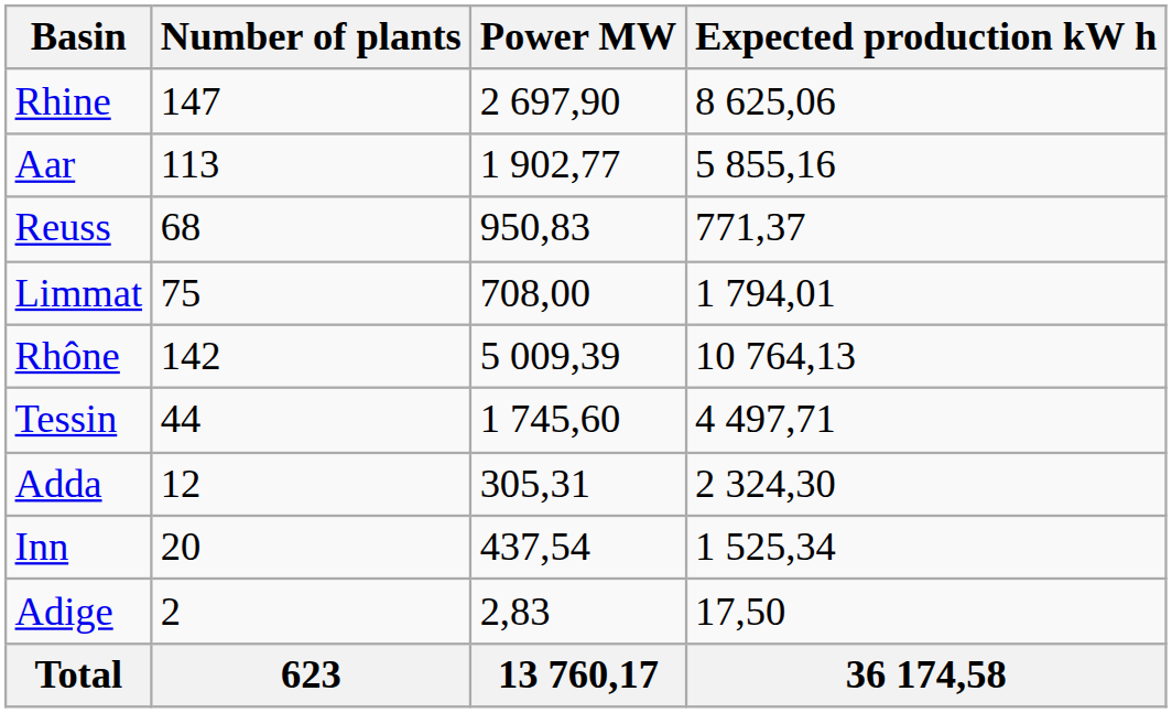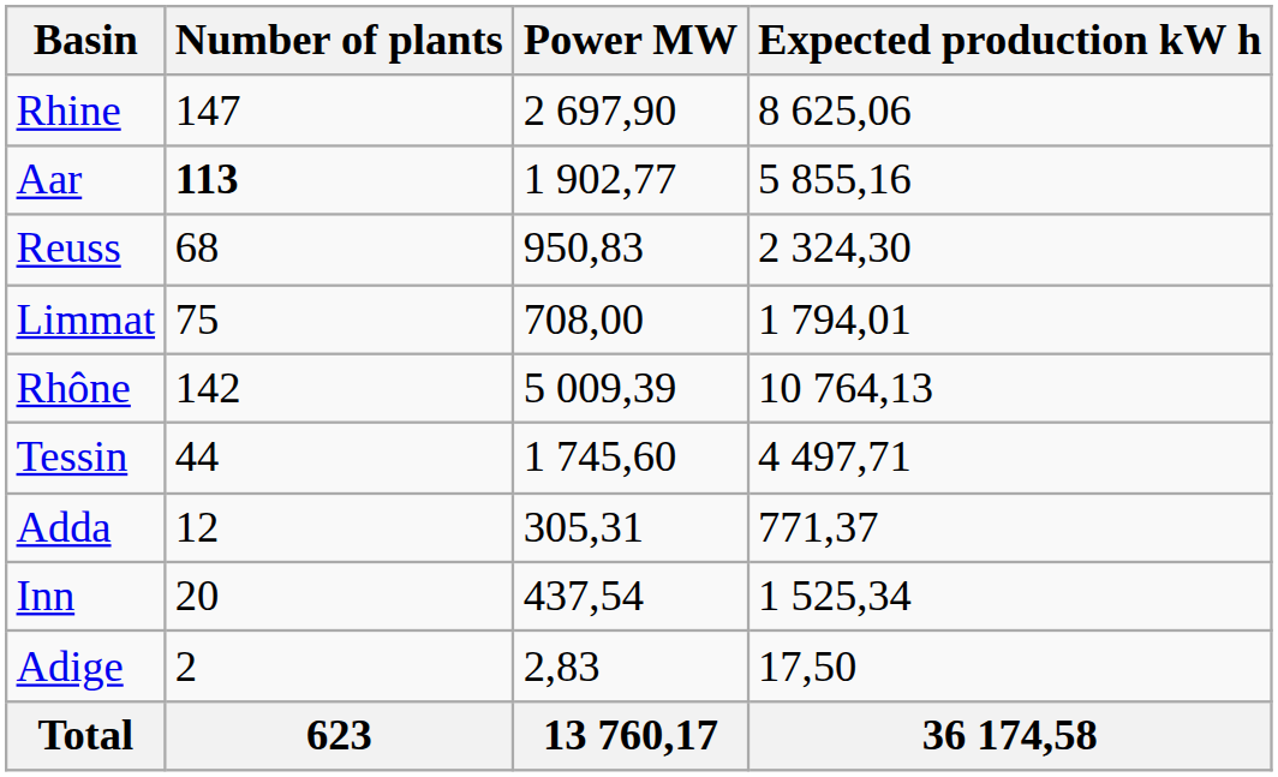Aar | Number of plants: normal -> bold
Reuss | Expected production kW h: 771,37 -> 2 324,30
Adda | Expected production kW h: 2 324,30 -> 771,37
